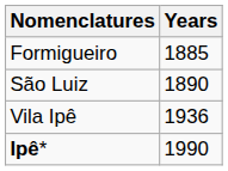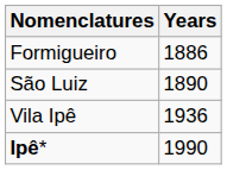Formigueiro | Years: 1885 -> 1886
